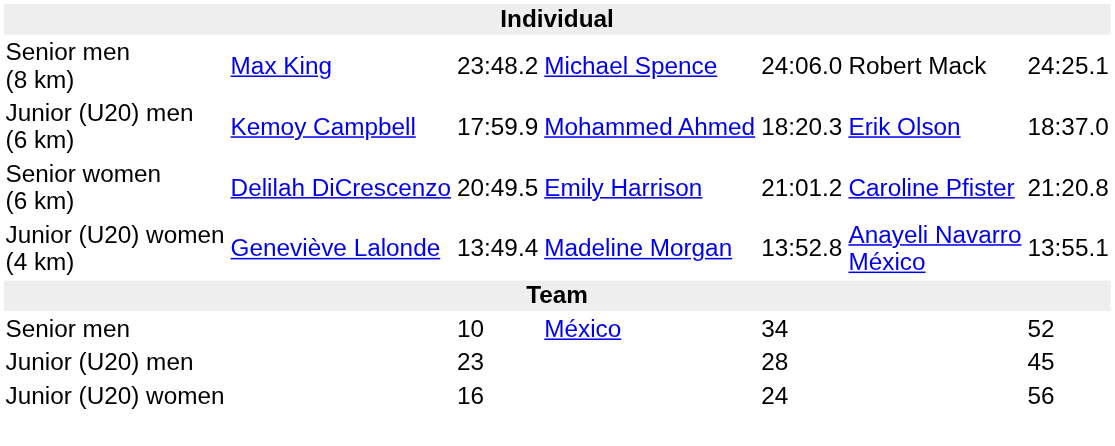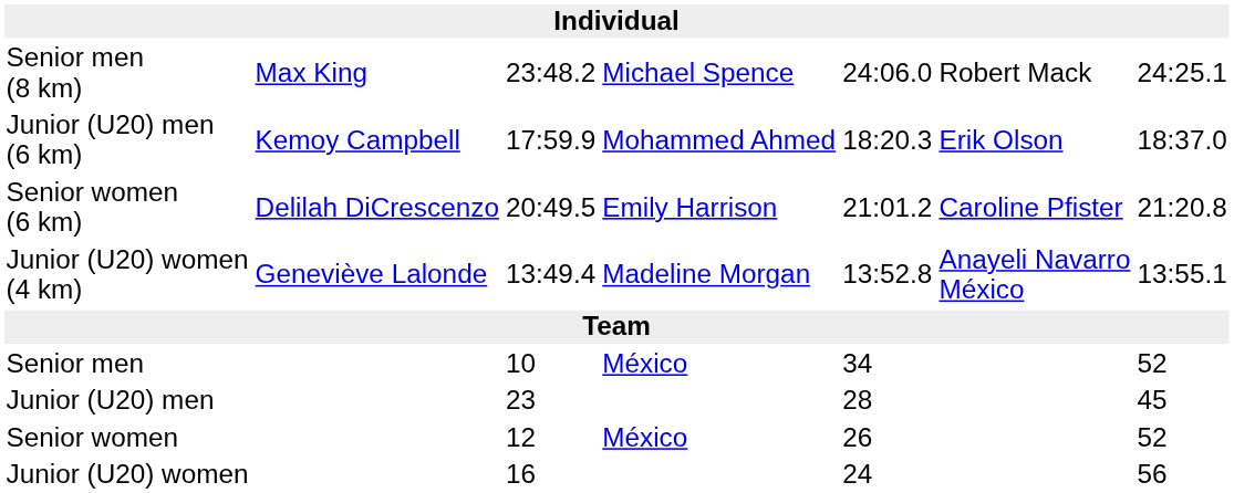+ row: Senior women | 12 | México | 26 | 52
